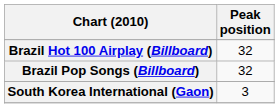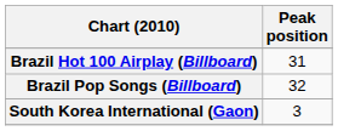Brazil Hot 100 Airplay (Billboard) | Peak position: 32 -> 31
